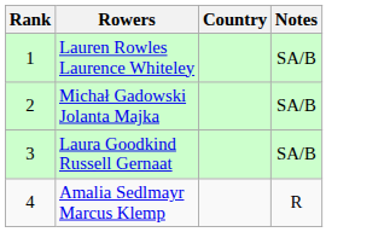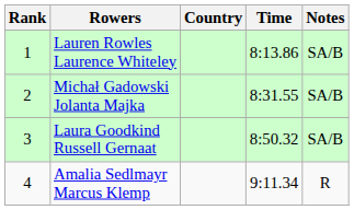+ column: Time | 8:13.86 | 8:31.55 | 8:50.32 | 9:11.34
